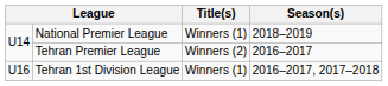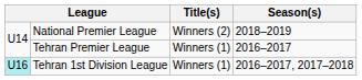National Premier League | Title(s): Winners (1) -> Winners (2)
Tehran Premier League | Title(s): Winners (2) -> Winners (1)
Tehran 1st Division League | column 1: no background -> paleturquoise background
